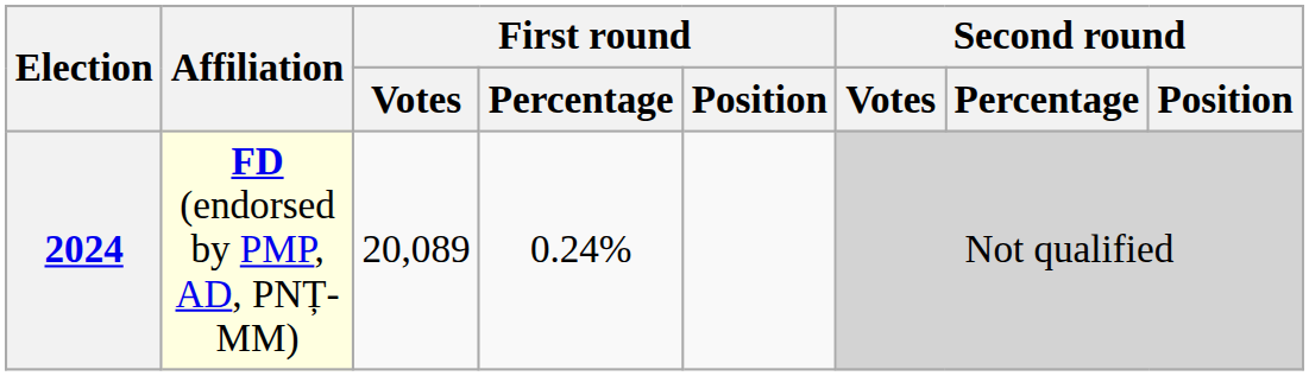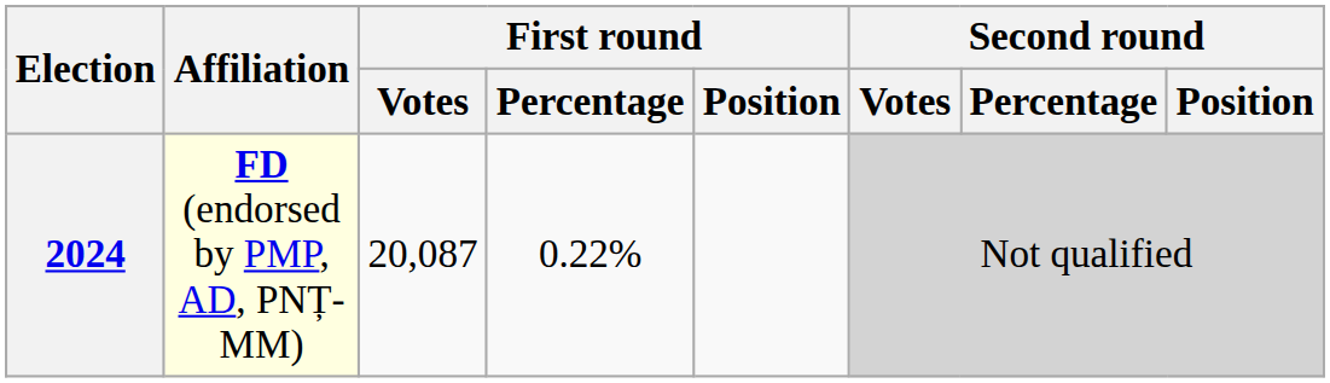2024 | First round / Votes: 20,089 -> 20,087
2024 | First round / Percentage: 0.24% -> 0.22%
